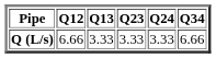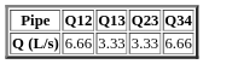- column: Q24 | 3.33
